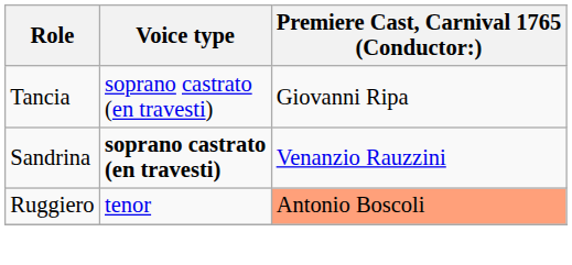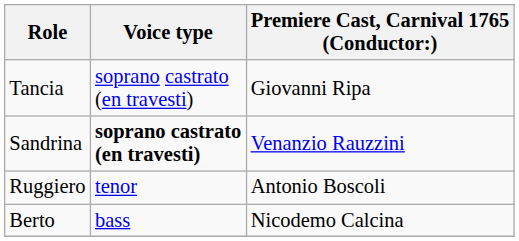Ruggiero | Premiere Cast, Carnival 1765 (Conductor:): lightsalmon background -> no background
+ row: Berto | bass | Nicodemo Calcina
